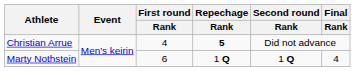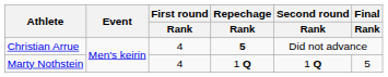Marty Nothstein | First round / Rank: 6 -> 4
Marty Nothstein | Final / Rank: 4 -> 5
